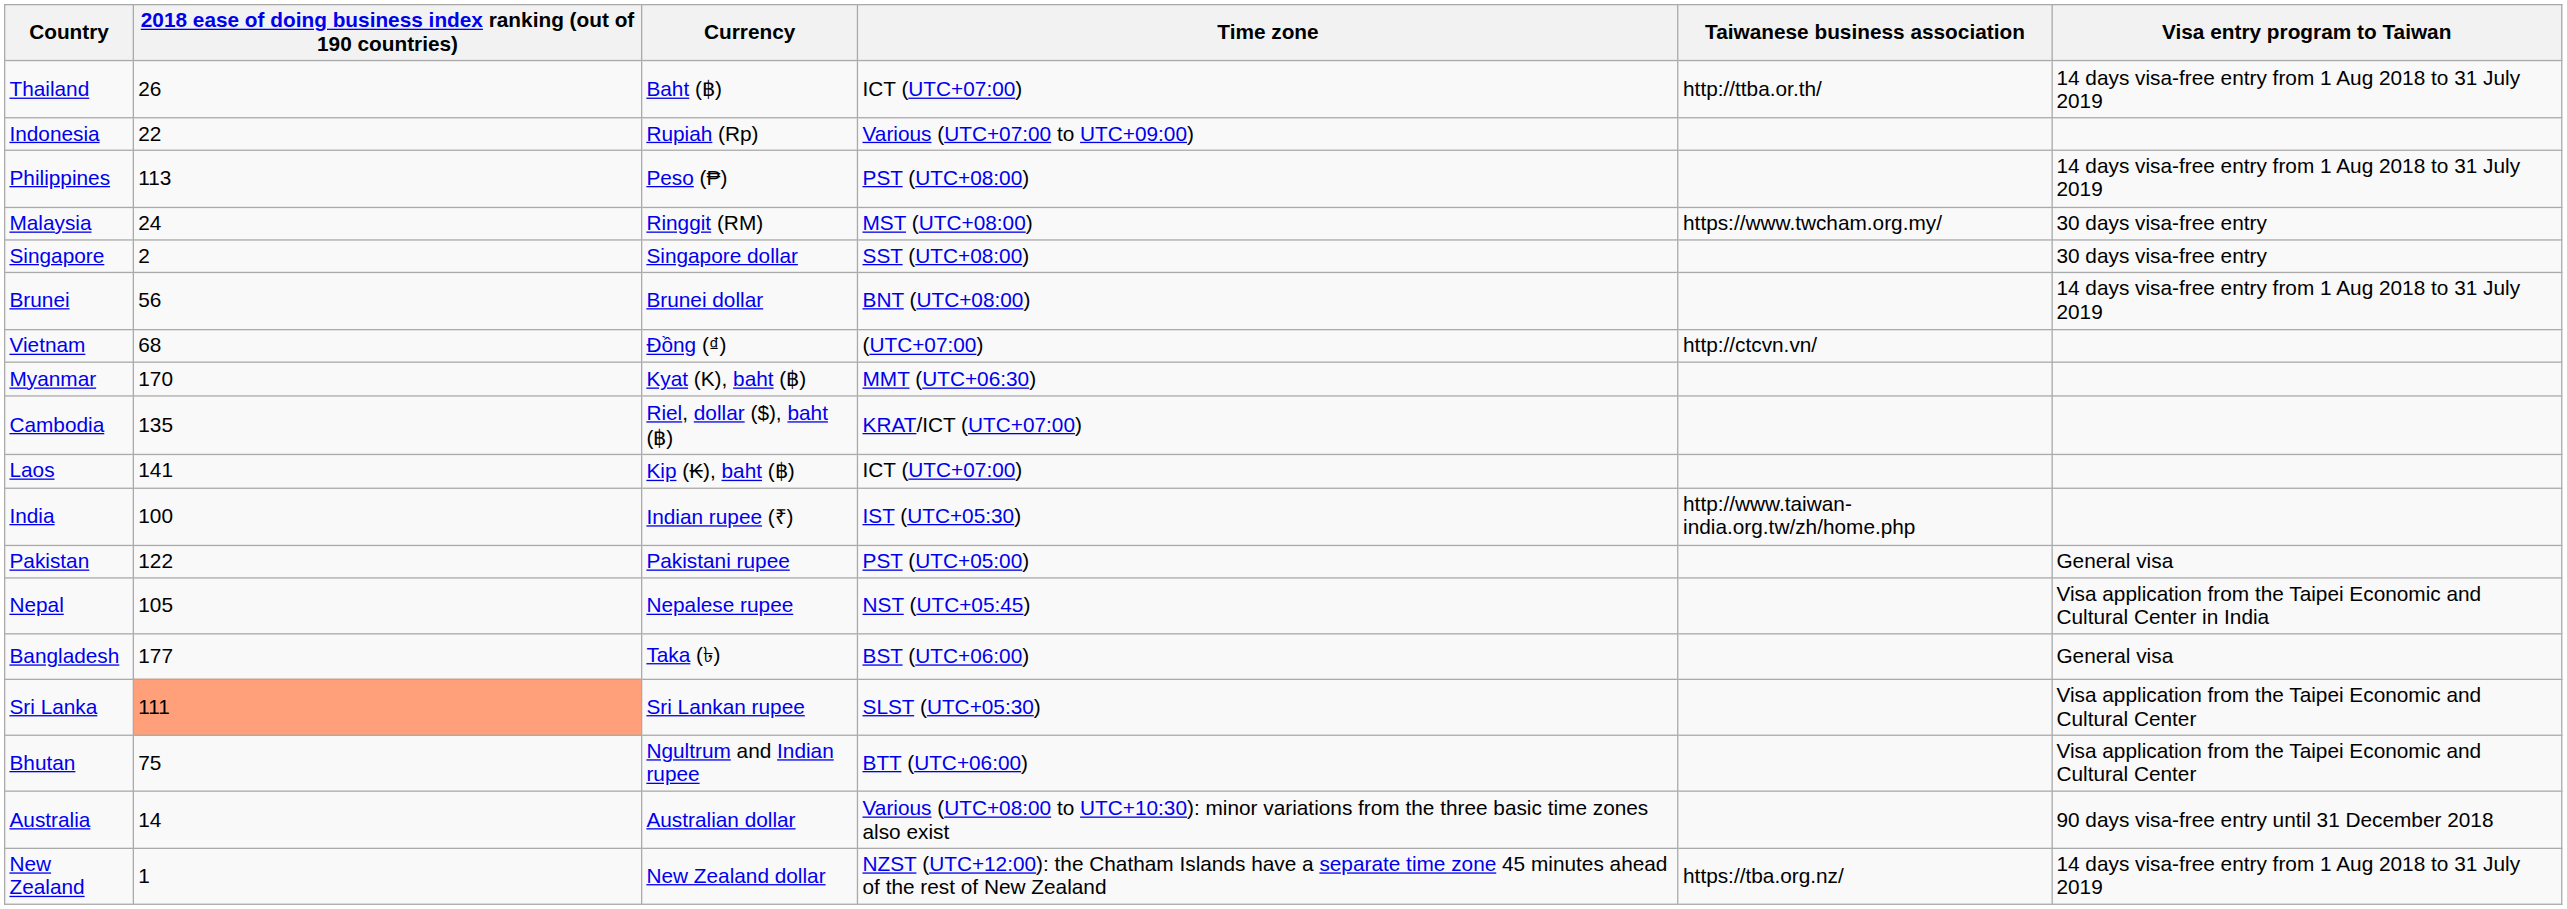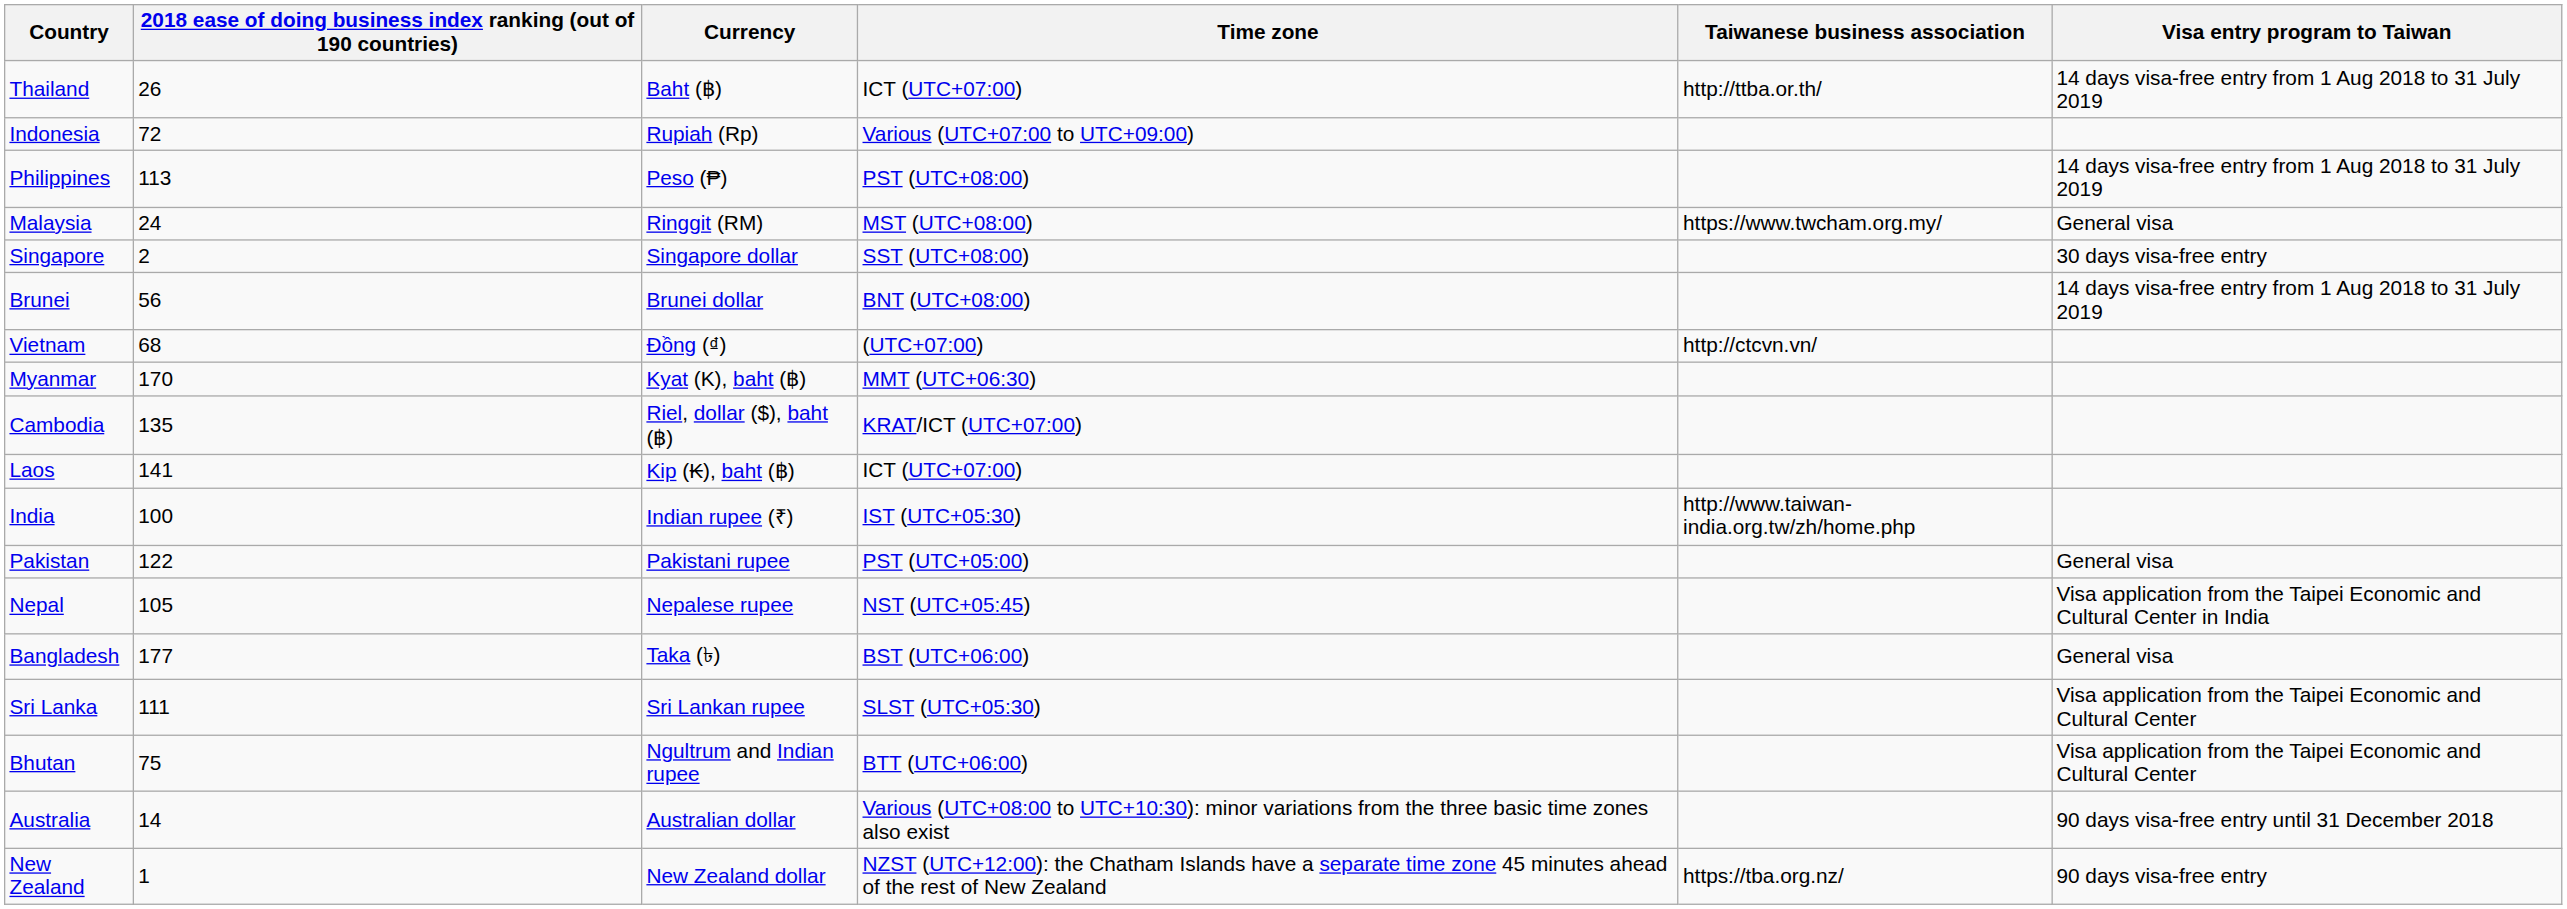Indonesia | column 2: 22 -> 72
Malaysia | Visa entry program to Taiwan: 30 days visa-free entry -> General visa
Sri Lanka | column 2: lightsalmon background -> no background
New Zealand | Visa entry program to Taiwan: 14 days visa-free entry from 1 Aug 2018 to 31 July 2019 -> 90 days visa-free entry
